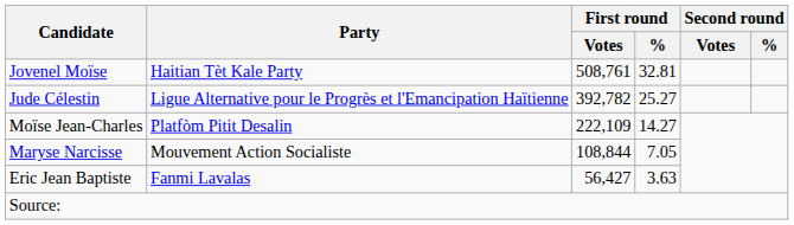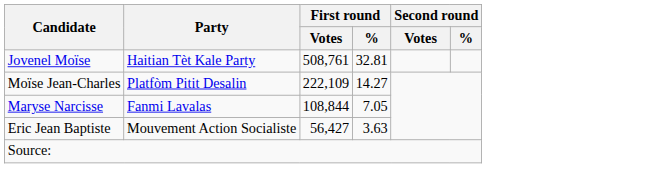- row: Jude Célestin | Ligue Alternative pour le Progrès et l'Emancipation Haïtienne | 392,782 | 25.27
Maryse Narcisse | Party: Mouvement Action Socialiste -> Fanmi Lavalas
Eric Jean Baptiste | Party: Fanmi Lavalas -> Mouvement Action Socialiste
